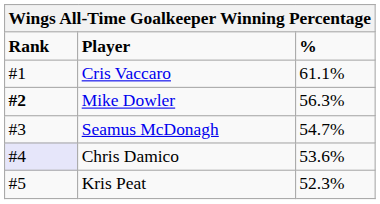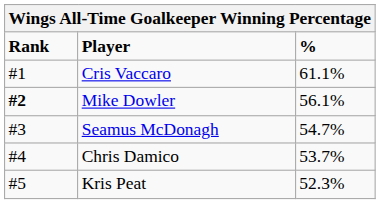Mike Dowler | %: 56.3% -> 56.1%
Chris Damico | Rank: lavender background -> no background
Chris Damico | %: 53.6% -> 53.7%
